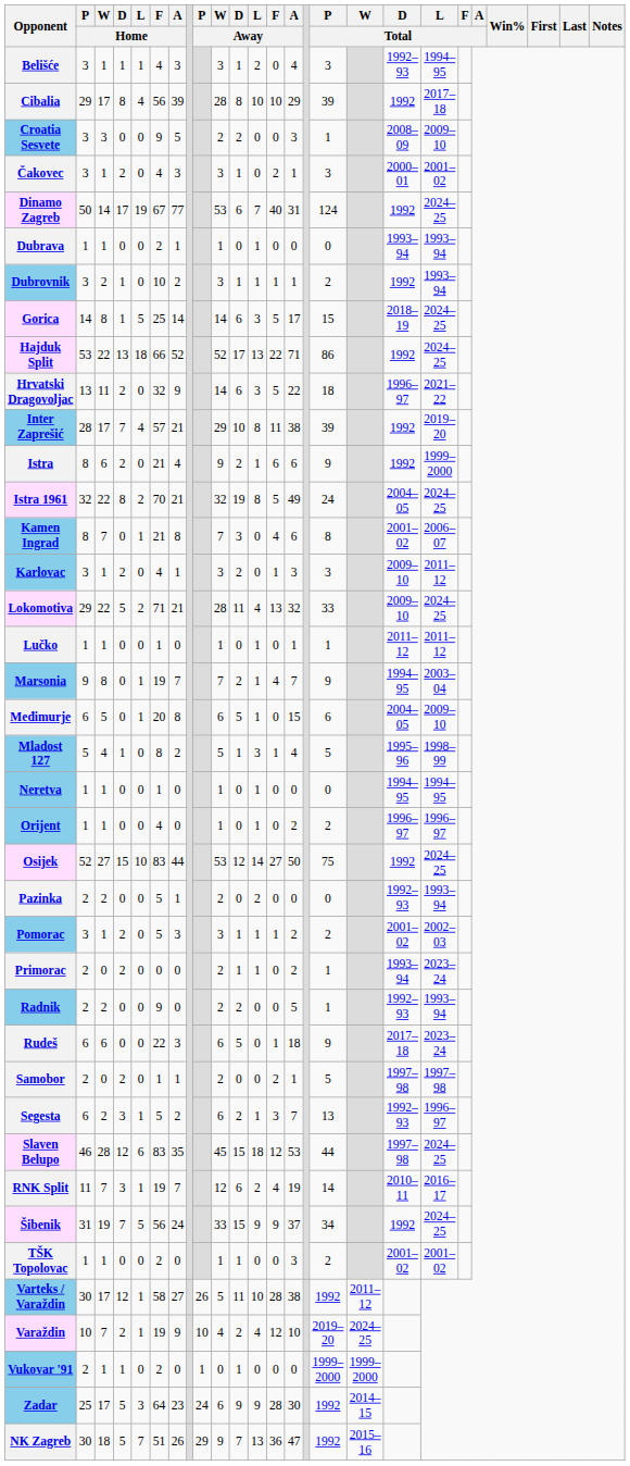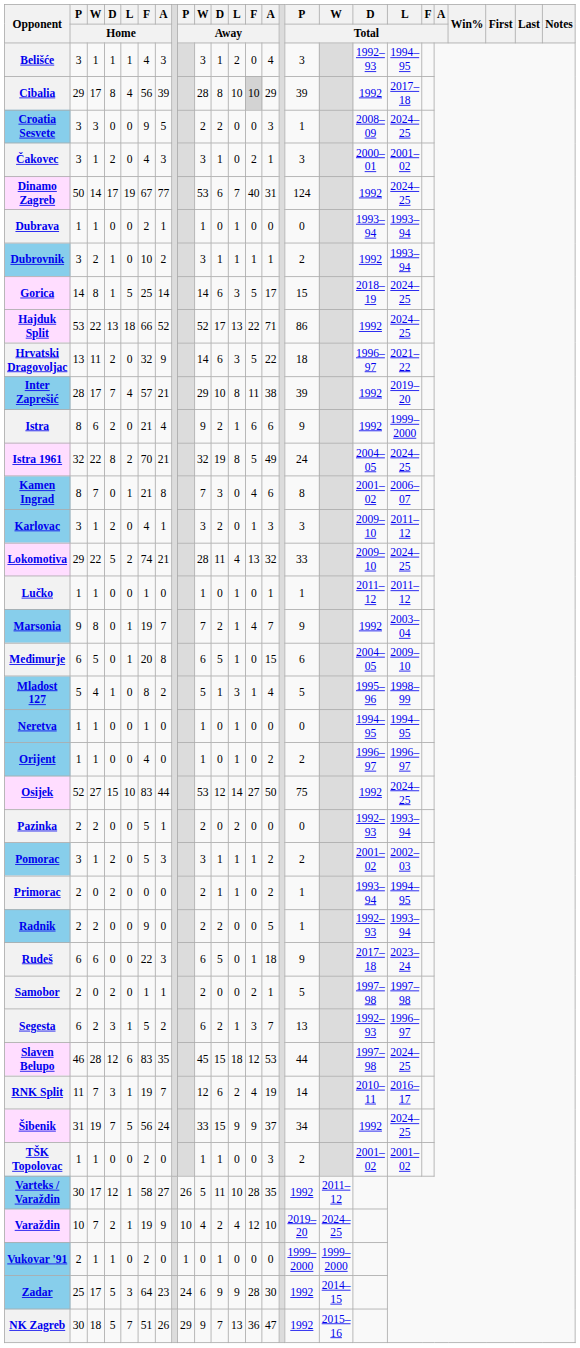Cibalia | F / Away: no background -> lightgrey background
Croatia Sesvete | L / Total: 2009–10 -> 2024–25
Lokomotiva | F / Home: 71 -> 74
Marsonia | D / Total: 1994–95 -> 1992
Primorac | L / Total: 2023–24 -> 1994–95
Varteks / Varaždin | A / Away: 38 -> 35
